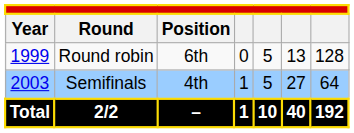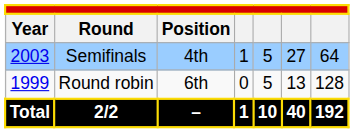rows swapped: Round robin <-> Semifinals
